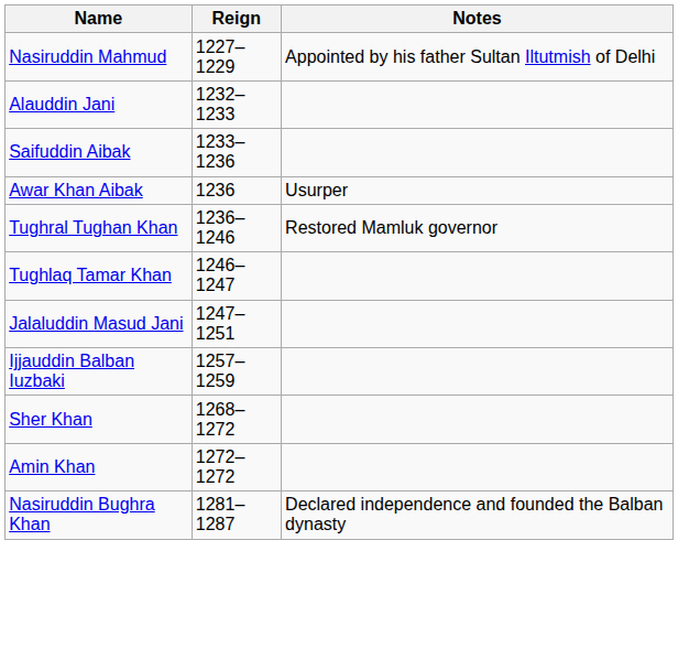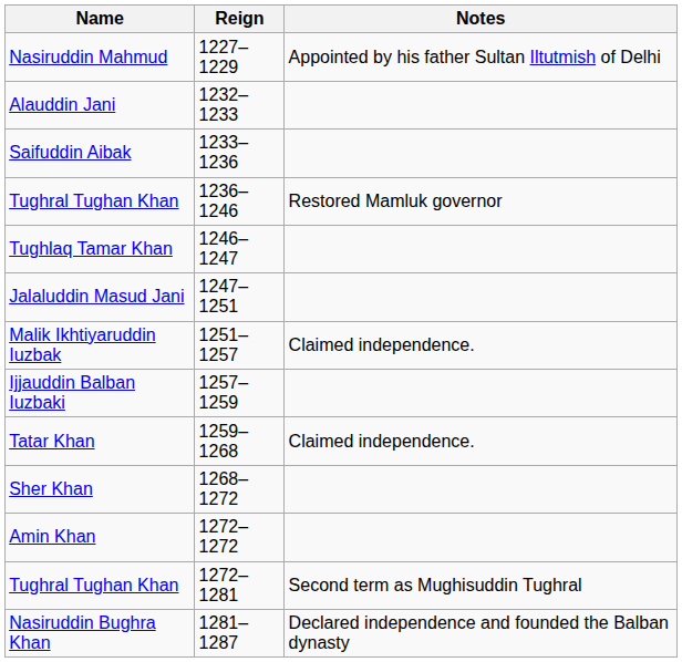- row: Awar Khan Aibak | 1236 | Usurper
+ row: Malik Ikhtiyaruddin Iuzbak | 1251–1257 | Claimed independence.
+ row: Tatar Khan | 1259–1268 | Claimed independence.
+ row: Tughral Tughan Khan | 1272–1281 | Second term as Mughisuddin Tughral
